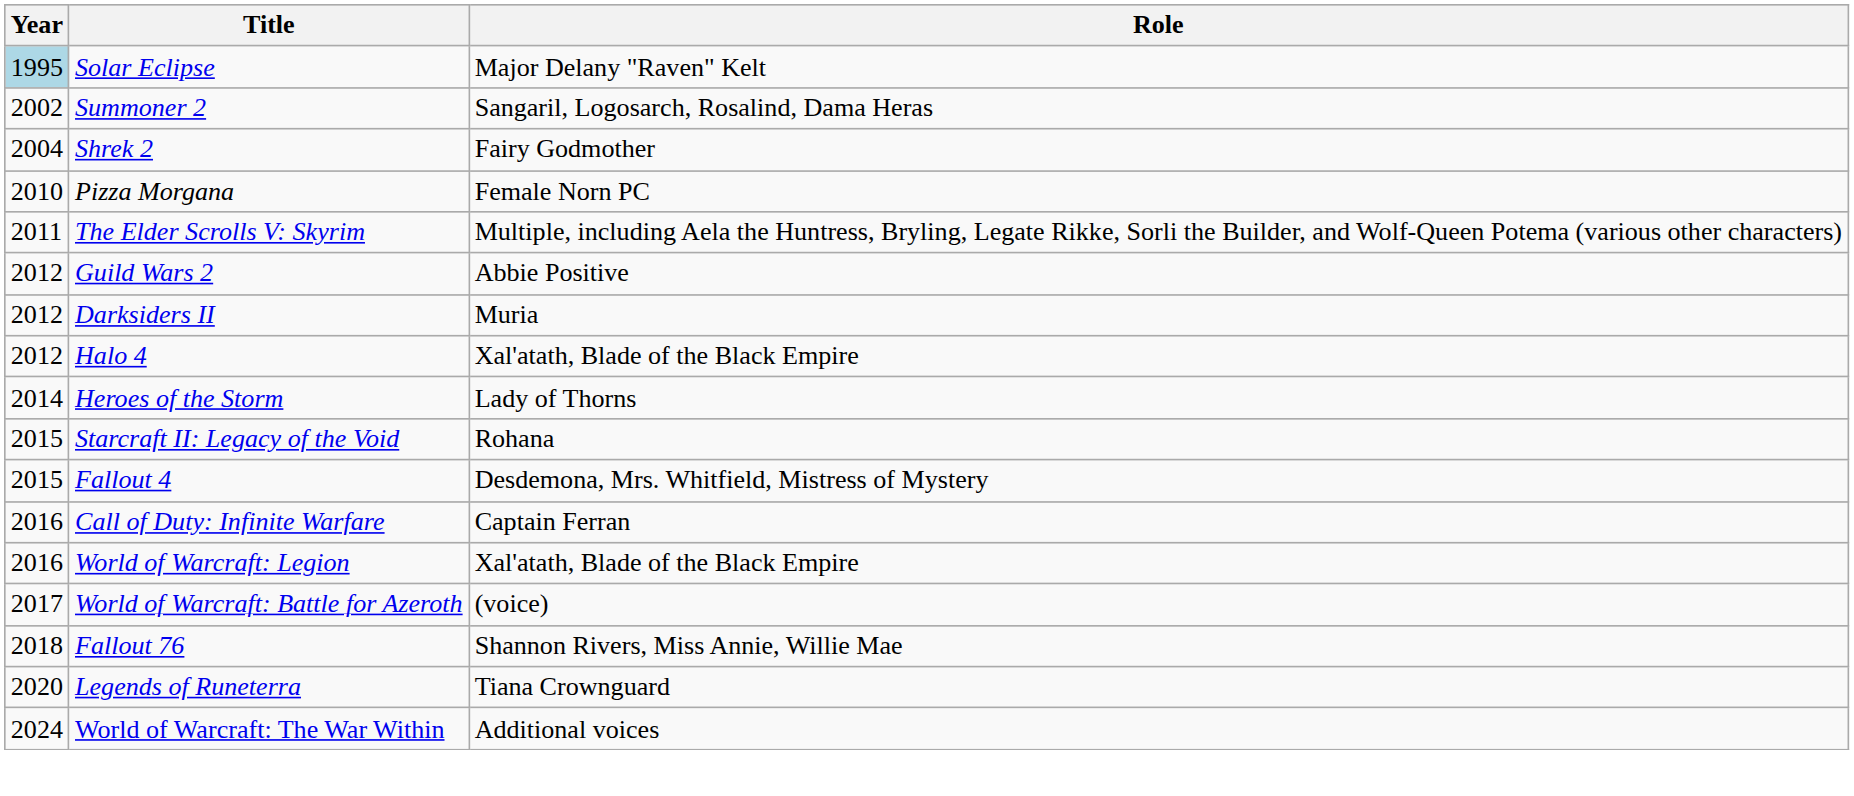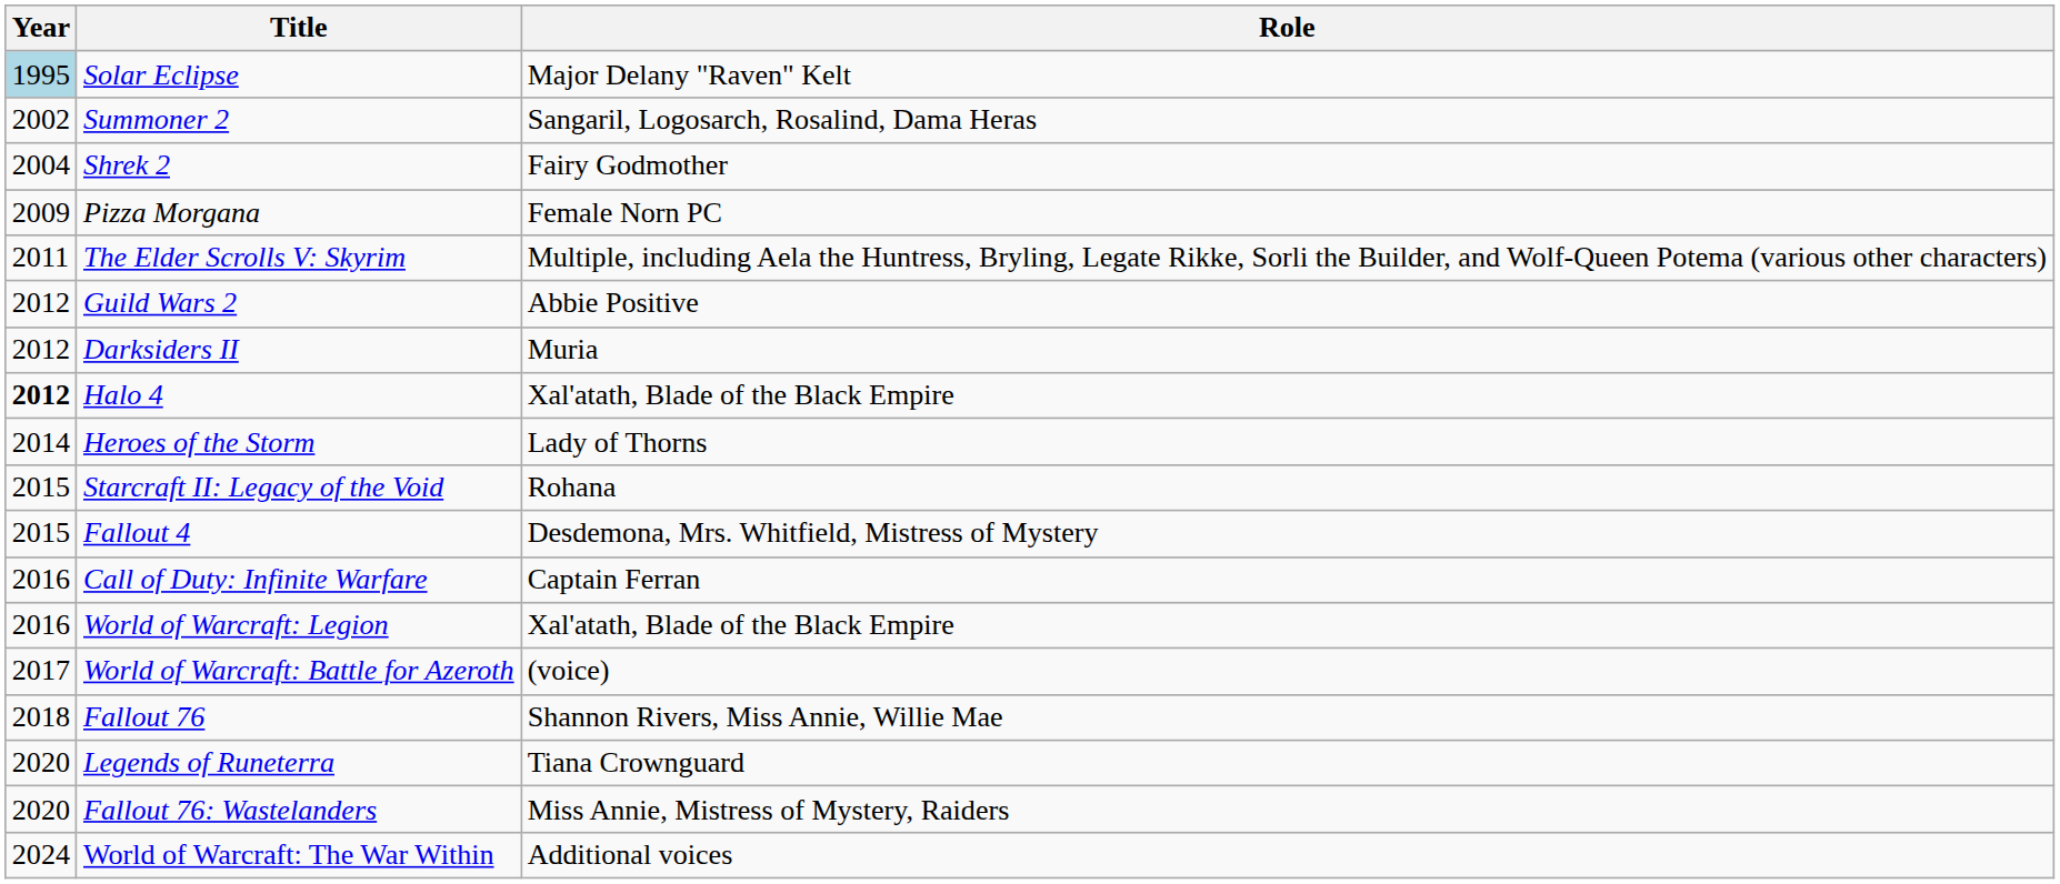Pizza Morgana | Year: 2010 -> 2009
Halo 4 | Year: normal -> bold
+ row: 2020 | Fallout 76: Wastelanders | Miss Annie, Mistress of Mystery, Raiders
